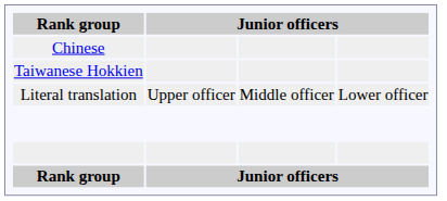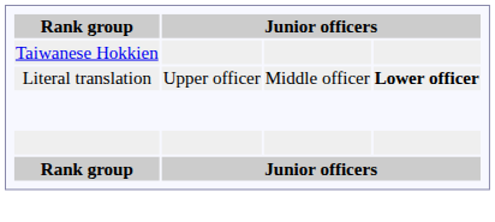- row: Chinese
Literal translation | column 4: normal -> bold
